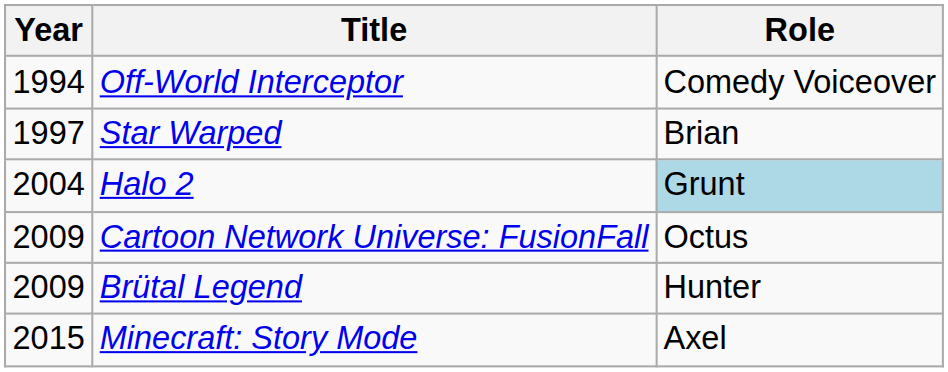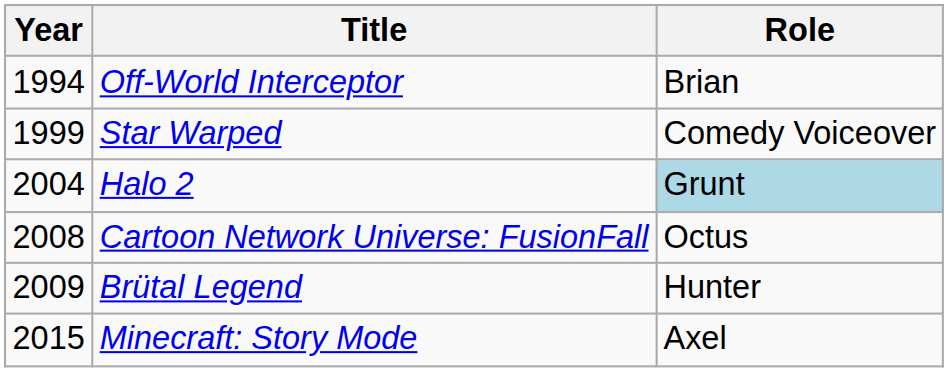Off-World Interceptor | Role: Comedy Voiceover -> Brian
Star Warped | Year: 1997 -> 1999
Star Warped | Role: Brian -> Comedy Voiceover
Cartoon Network Universe: FusionFall | Year: 2009 -> 2008
